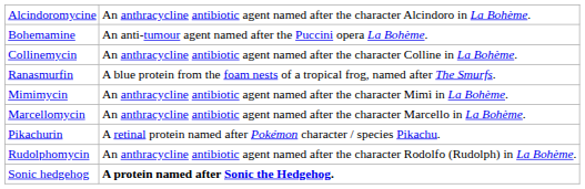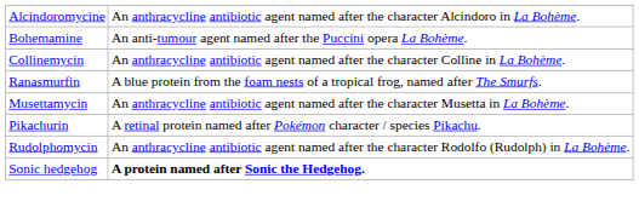- row: Mimimycin | An anthracycline antibiotic agent named after the character Mimì in La Bohème.
+ row: Musettamycin | An anthracycline antibiotic agent named after the character Musetta in La Bohème.
- row: Marcellomycin | An anthracycline antibiotic agent named after the character Marcello in La Bohème.
